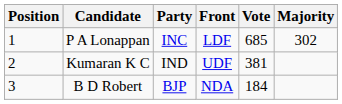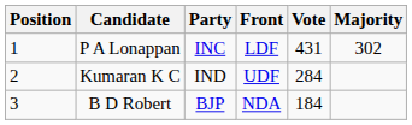P A Lonappan | Vote: 685 -> 431
Kumaran K C | Vote: 381 -> 284
